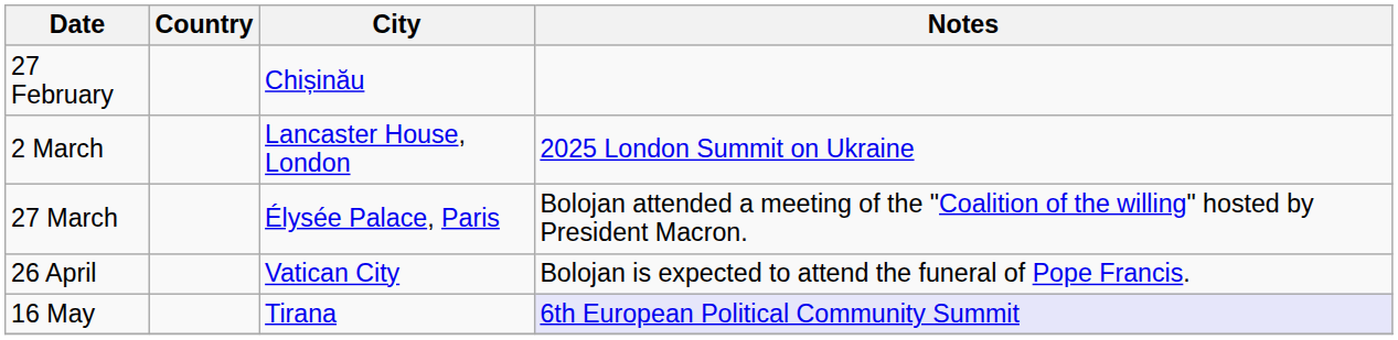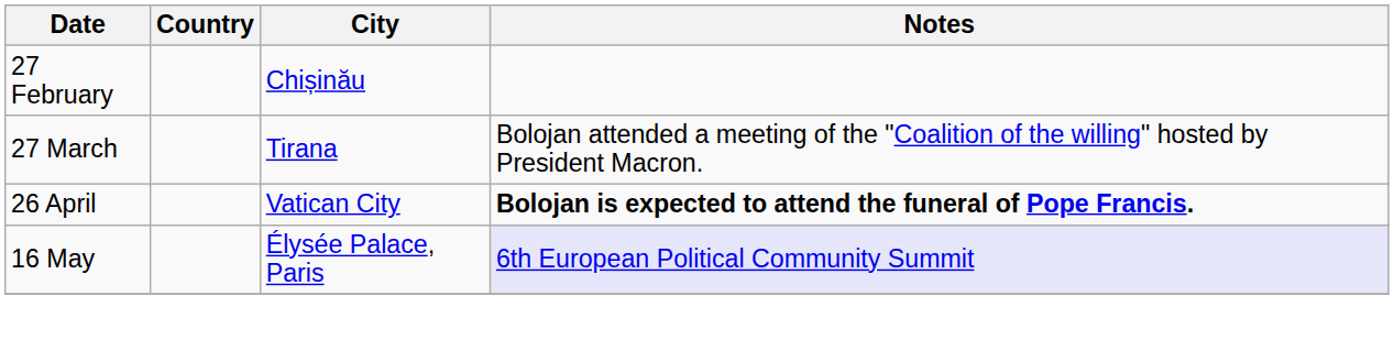- row: 2 March | Lancaster House, London | 2025 London Summit on Ukraine
27 March | City: Élysée Palace, Paris -> Tirana
26 April | Notes: normal -> bold
16 May | City: Tirana -> Élysée Palace, Paris
